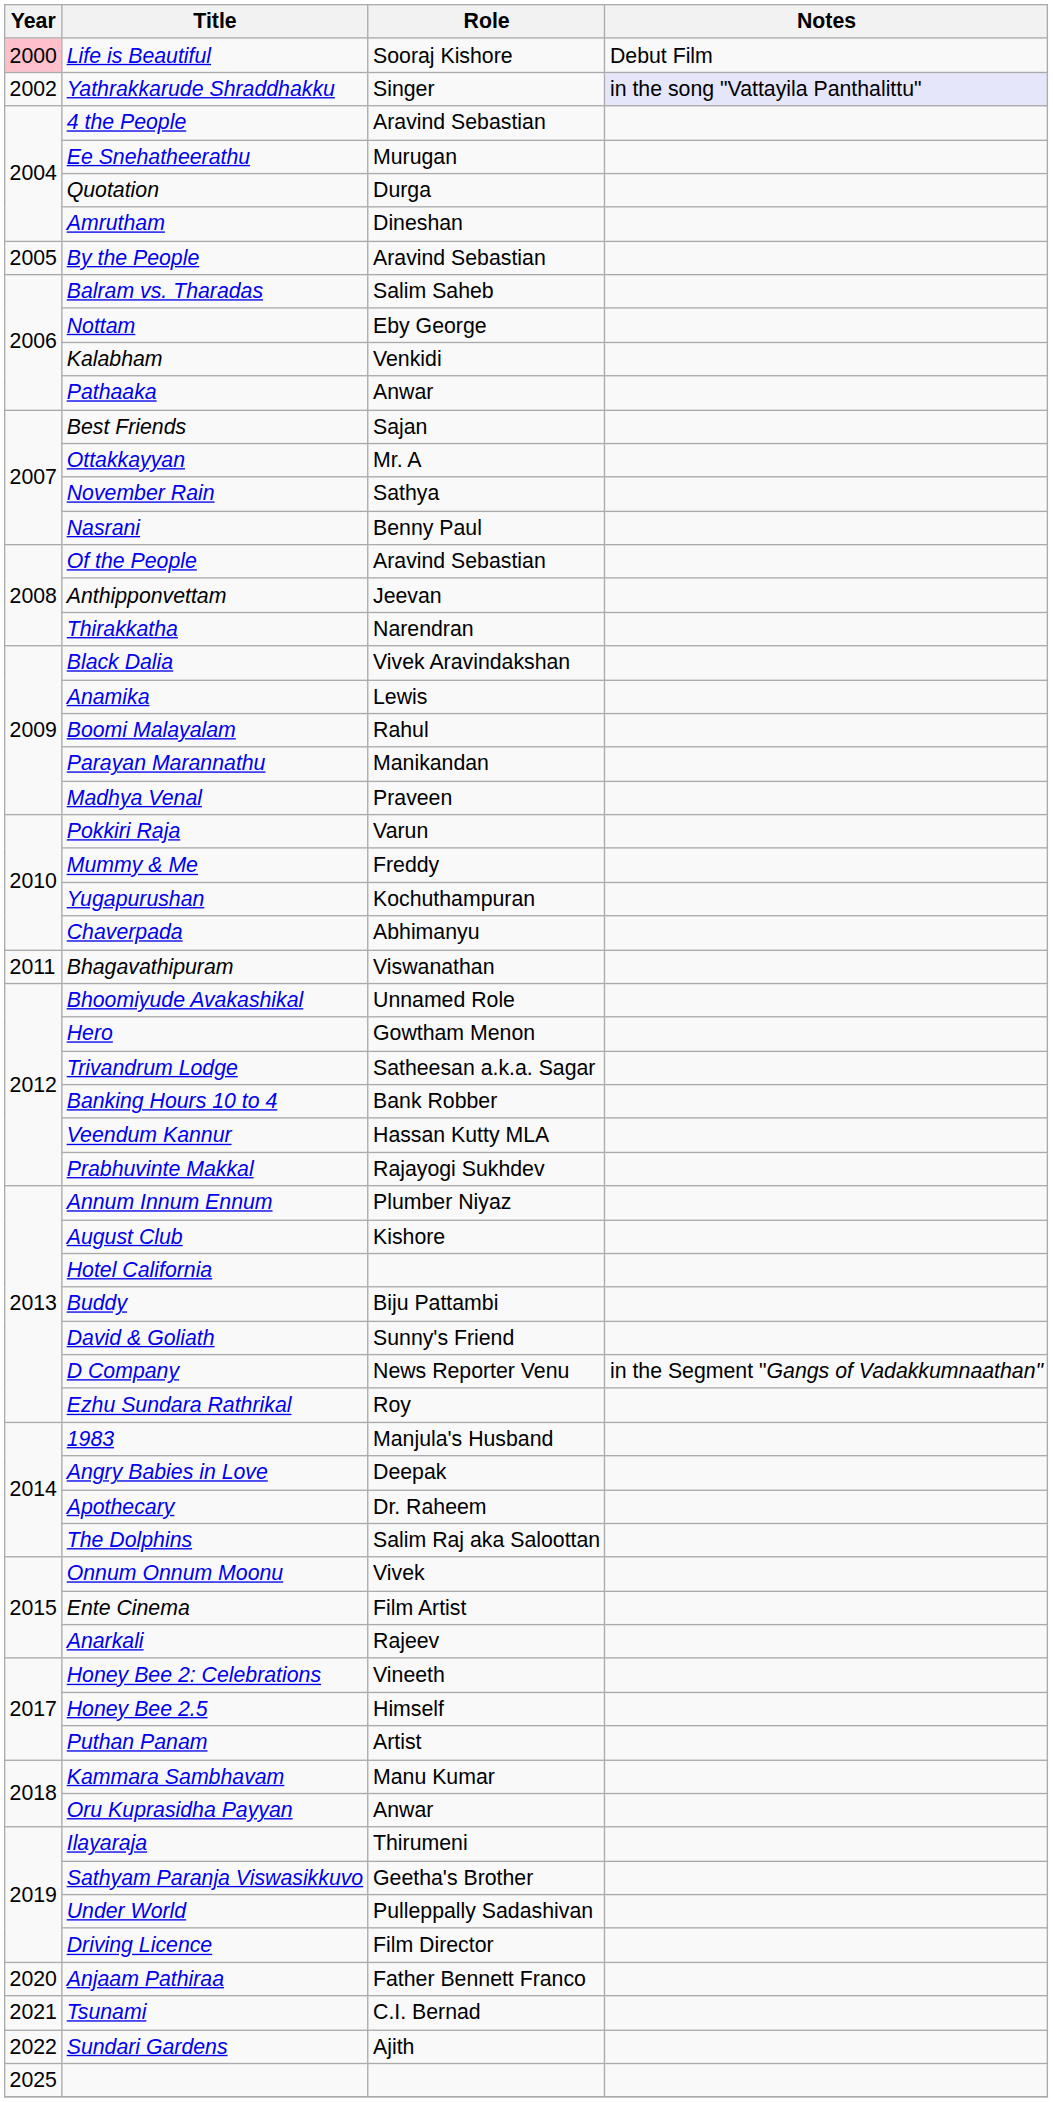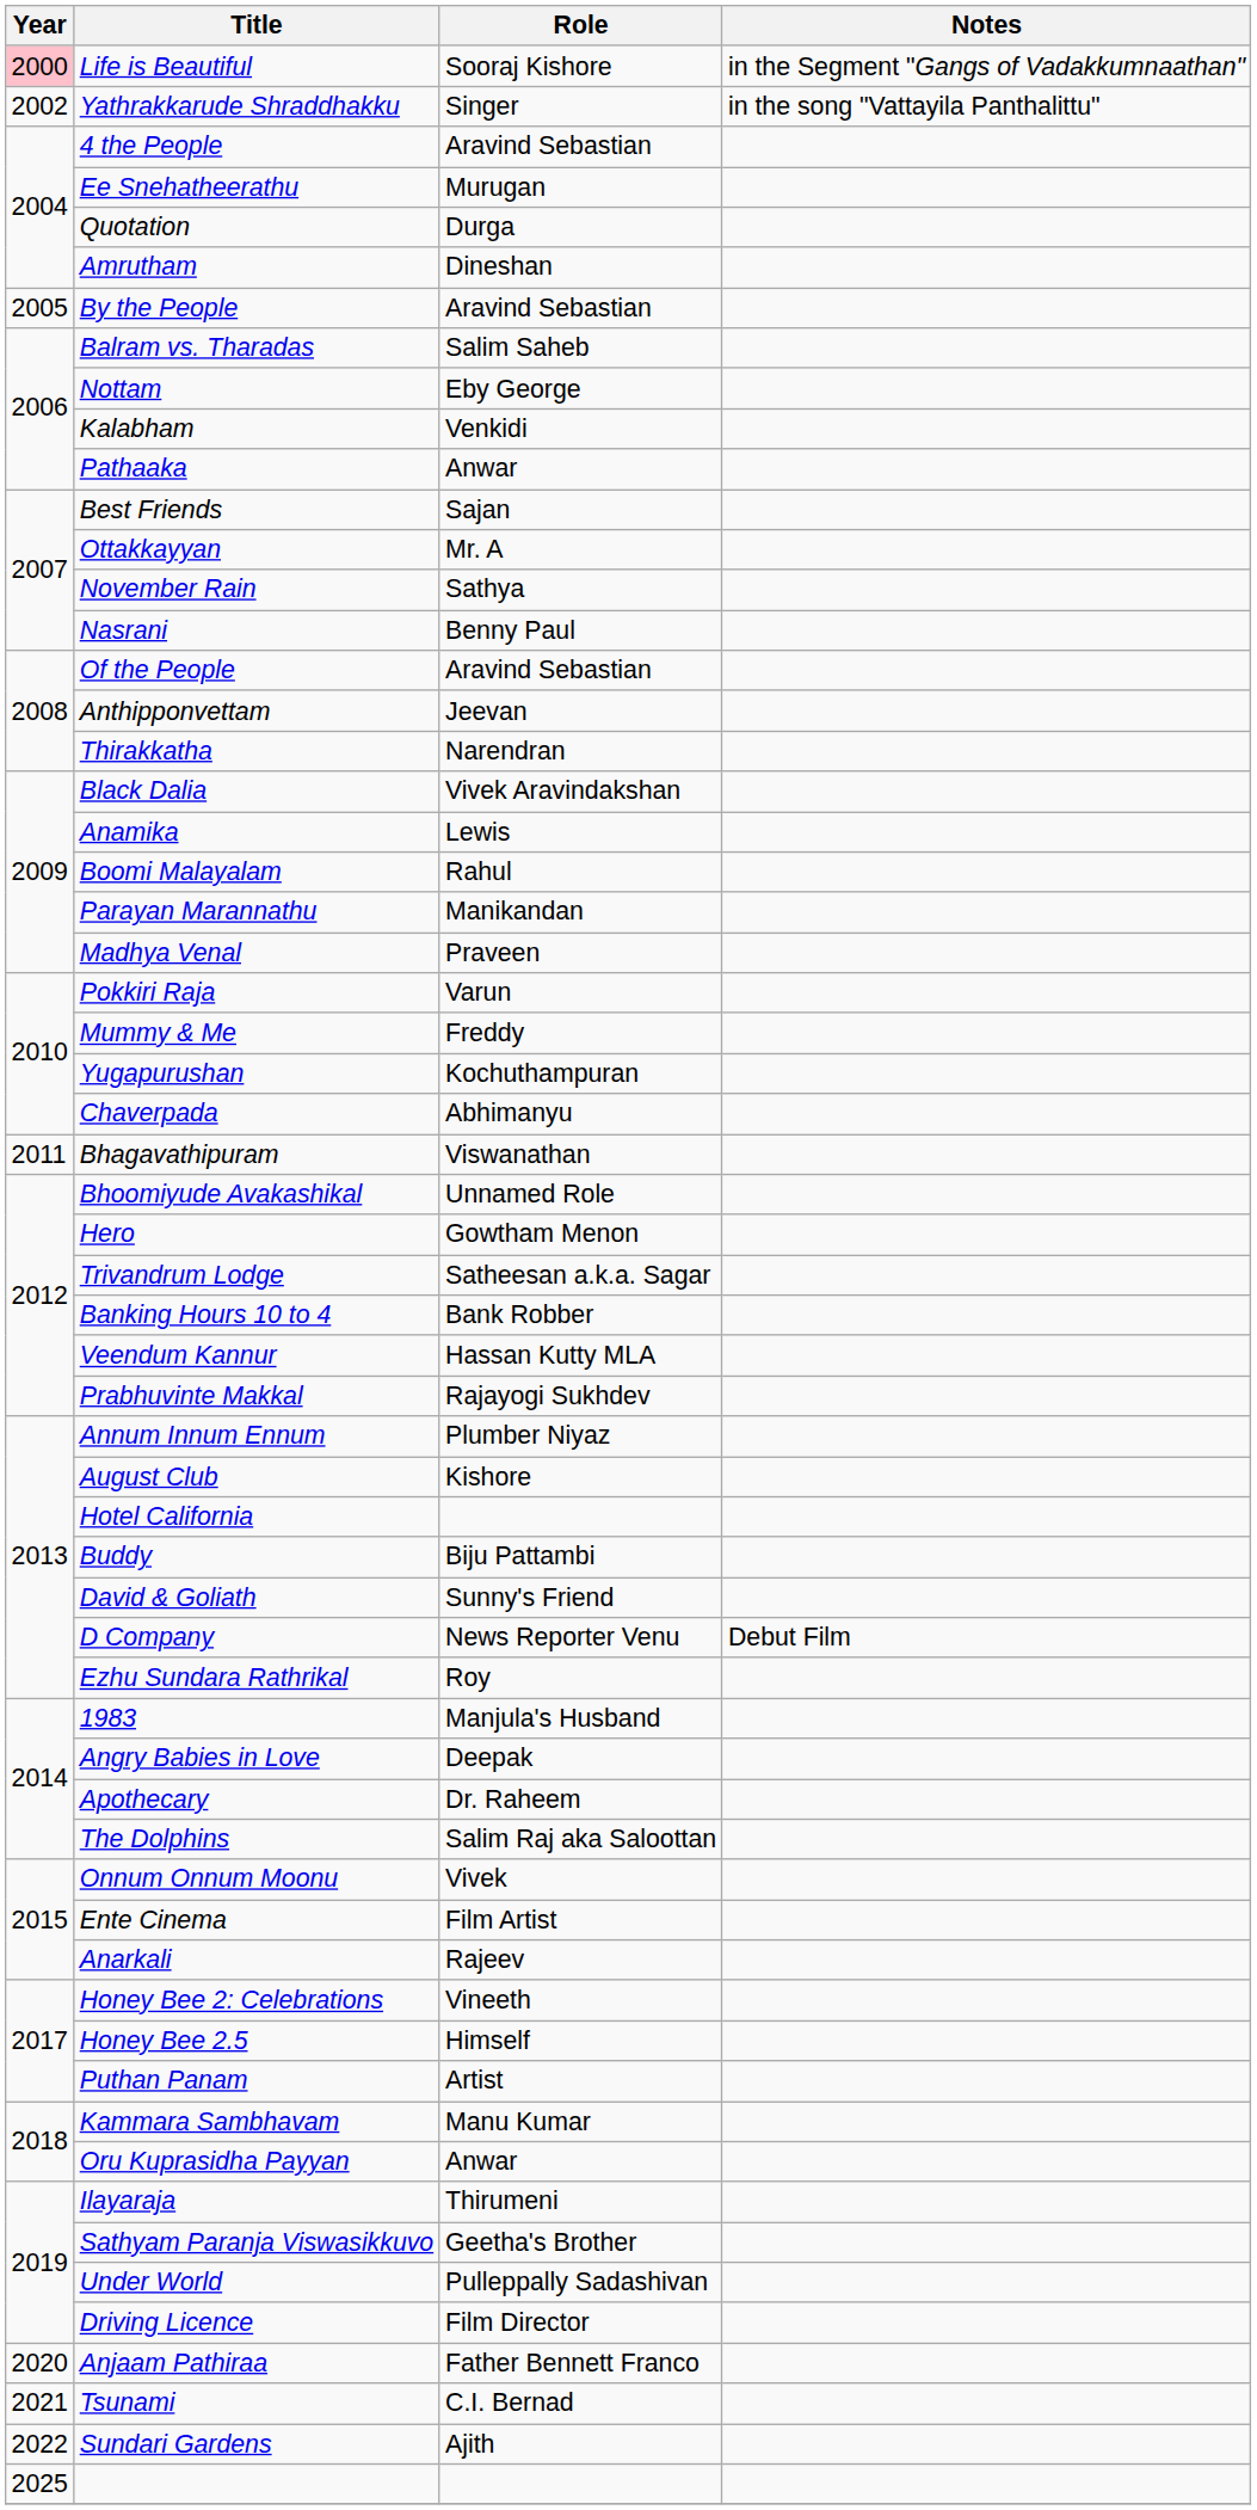Life is Beautiful | Notes: Debut Film -> in the Segment "Gangs of Vadakkumnaathan"
Yathrakkarude Shraddhakku | Notes: lavender background -> no background
D Company | Notes: in the Segment "Gangs of Vadakkumnaathan" -> Debut Film
